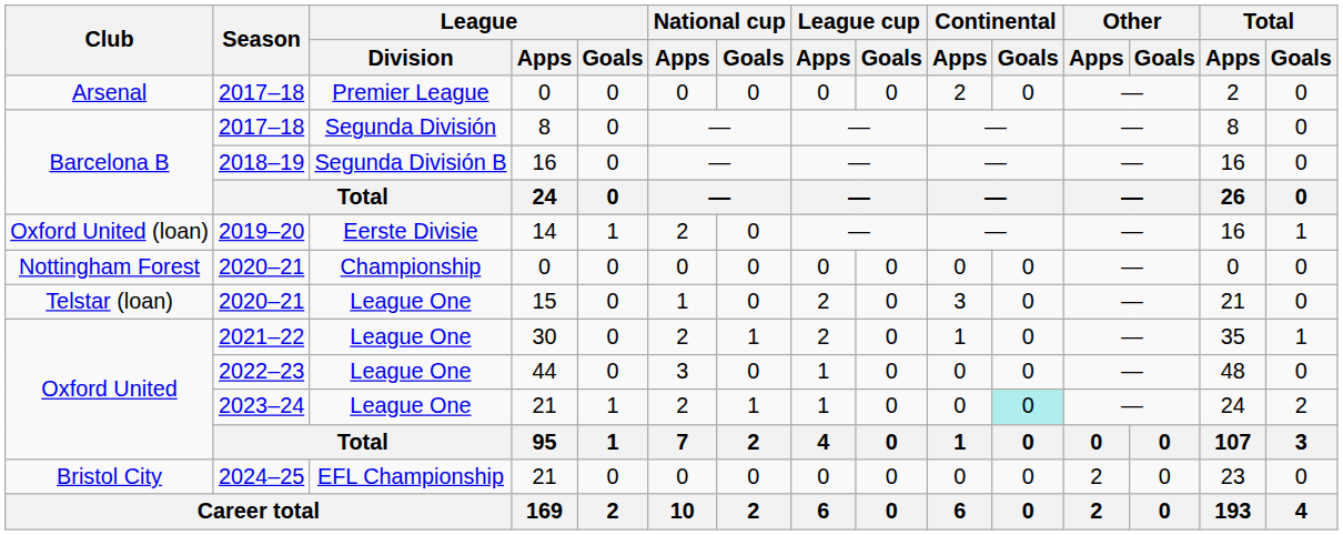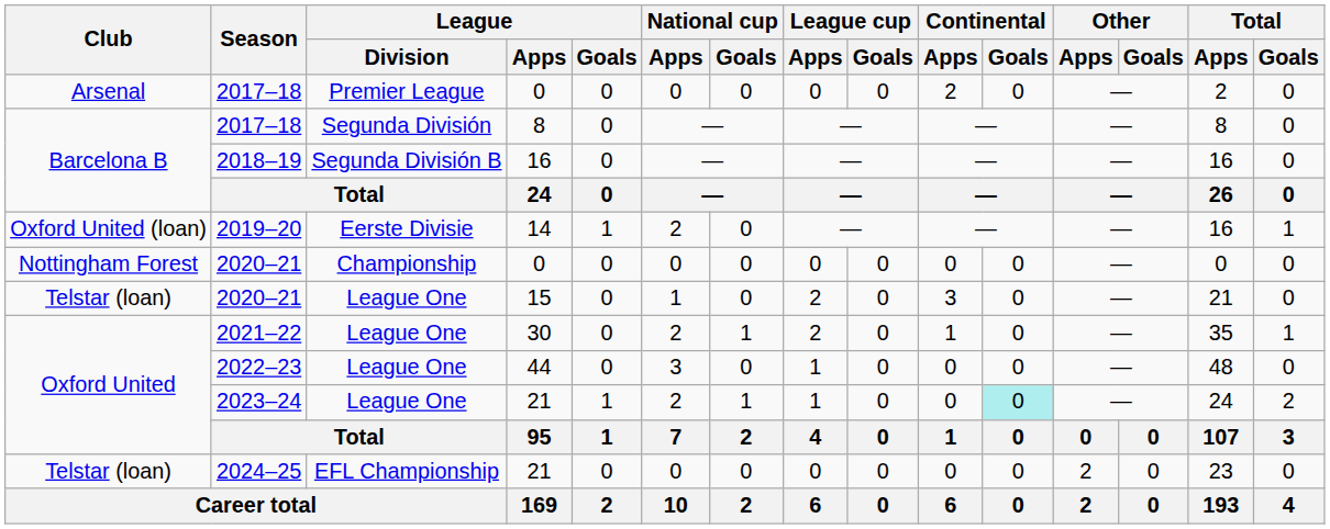2024–25 | Club: Bristol City -> Telstar (loan)
